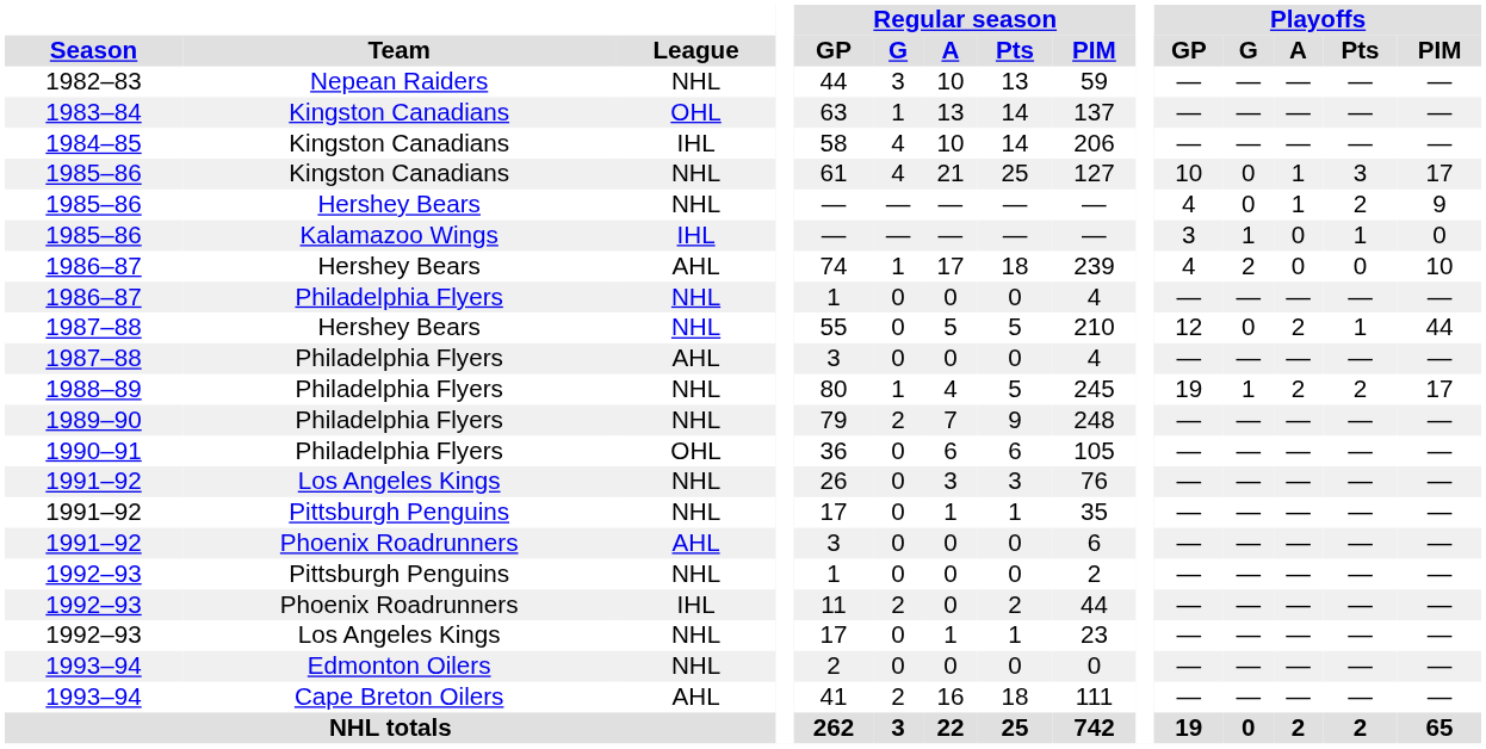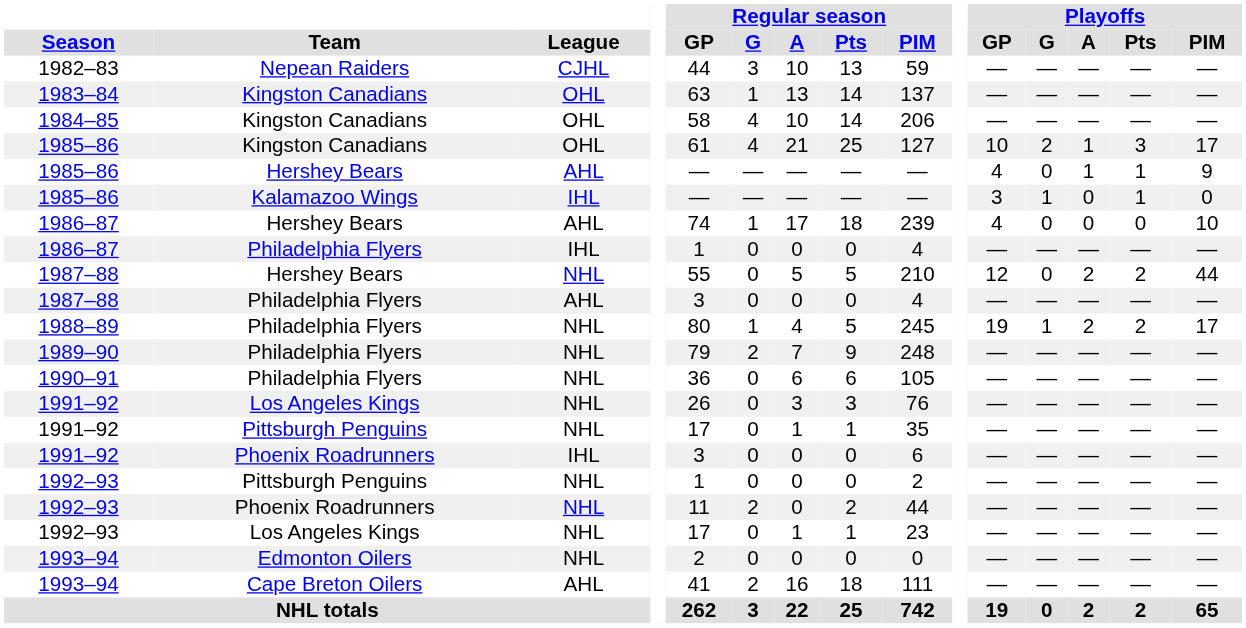1982–83 | League: NHL -> CJHL
1984–85 | League: IHL -> OHL
1985–86 / Kingston Canadians | League: NHL -> OHL
1985–86 / Kingston Canadians | Playoffs / G: 0 -> 2
1985–86 / Hershey Bears | League: NHL -> AHL
1985–86 / Hershey Bears | Playoffs / Pts: 2 -> 1
1986–87 / Hershey Bears | Playoffs / G: 2 -> 0
1986–87 / Philadelphia Flyers | League: NHL -> IHL
1987–88 / Hershey Bears | Playoffs / Pts: 1 -> 2
1990–91 | League: OHL -> NHL
1991–92 / Phoenix Roadrunners | League: AHL -> IHL
1992–93 / Phoenix Roadrunners | League: IHL -> NHL
